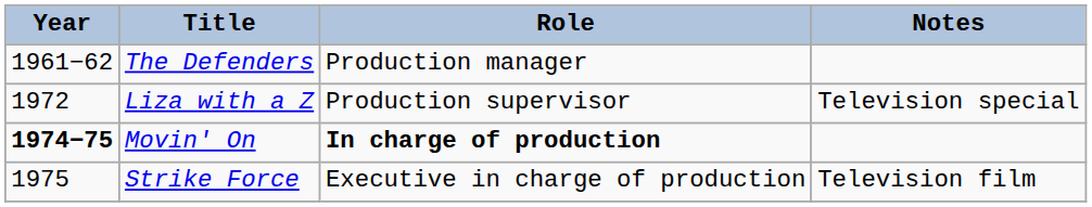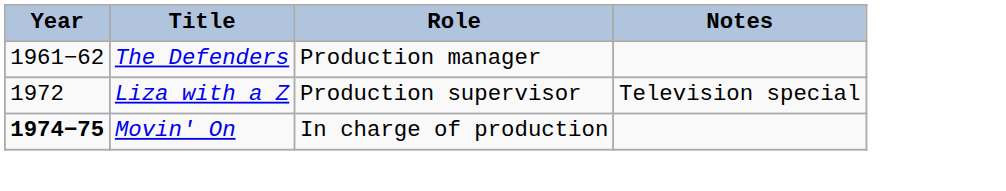Movin' On | Role: bold -> normal
- row: 1975 | Strike Force | Executive in charge of production | Television film
